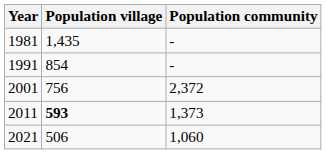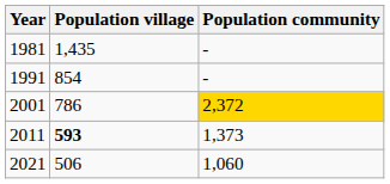2001 | Population village: 756 -> 786
2001 | Population community: no background -> gold background
